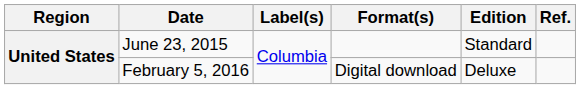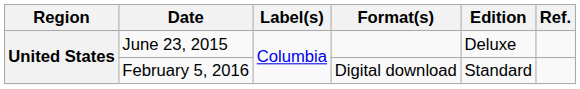June 23, 2015 | Edition: Standard -> Deluxe
February 5, 2016 | Edition: Deluxe -> Standard
